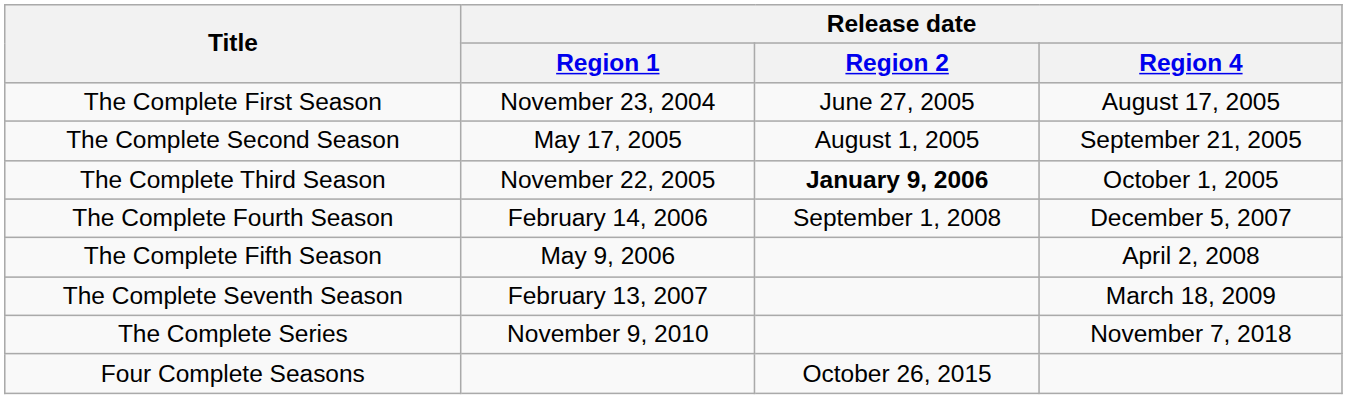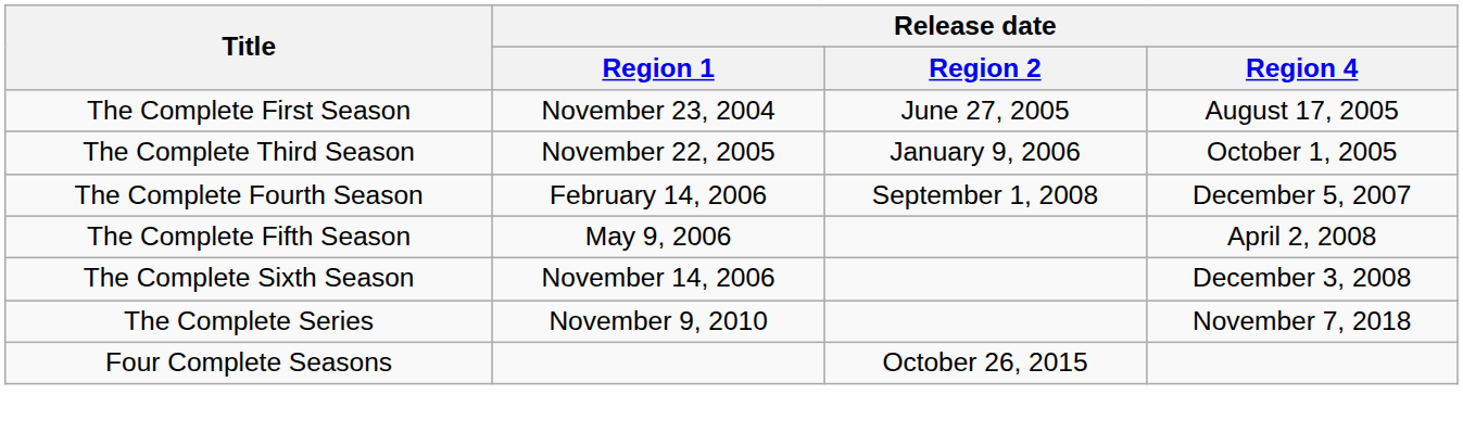- row: The Complete Second Season | May 17, 2005 | August 1, 2005 | September 21, 2005
The Complete Third Season | Release date / Region 2: bold -> normal
+ row: The Complete Sixth Season | November 14, 2006 | December 3, 2008
- row: The Complete Seventh Season | February 13, 2007 | March 18, 2009
